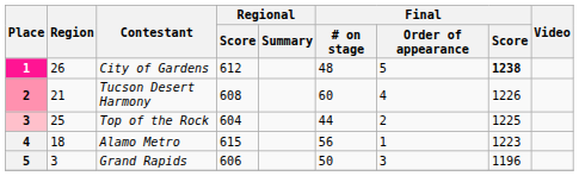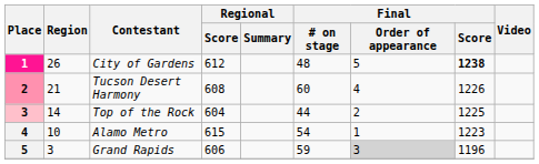Top of the Rock | Region: 25 -> 14
Alamo Metro | Region: 18 -> 10
Alamo Metro | Final / # on stage: 56 -> 54
Grand Rapids | Final / # on stage: 50 -> 59
Grand Rapids | Final / Order of appearance: no background -> lightgrey background
